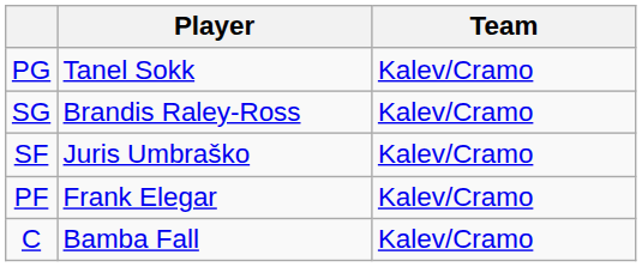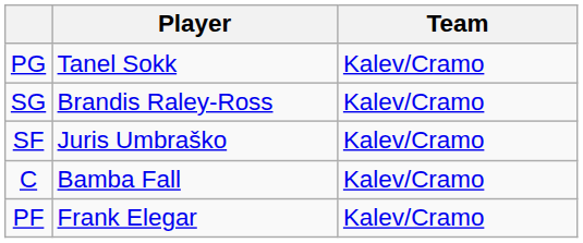rows swapped: PF <-> C
